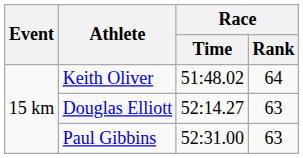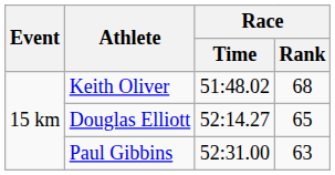Keith Oliver | Race / Rank: 64 -> 68
Douglas Elliott | Race / Rank: 63 -> 65
